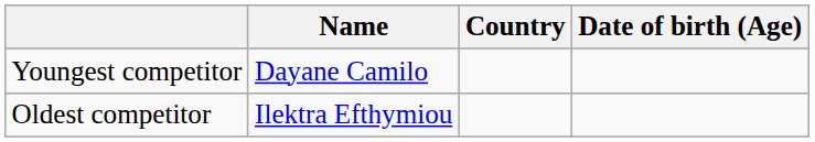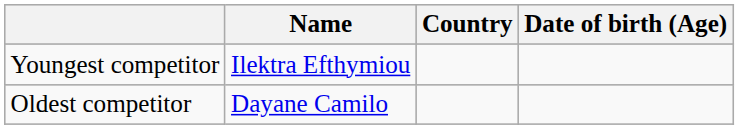Youngest competitor | Name: Dayane Camilo -> Ilektra Efthymiou
Oldest competitor | Name: Ilektra Efthymiou -> Dayane Camilo
